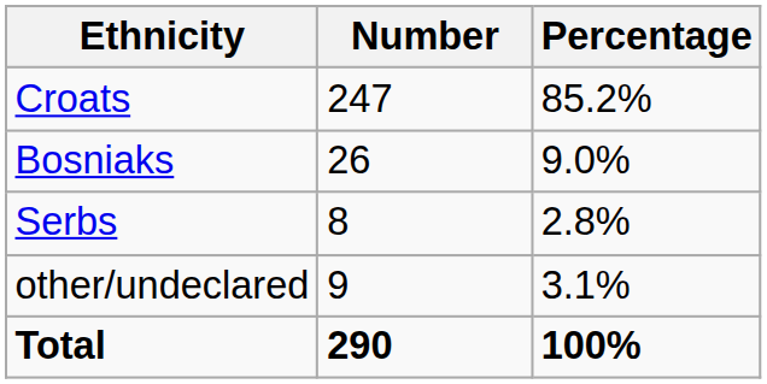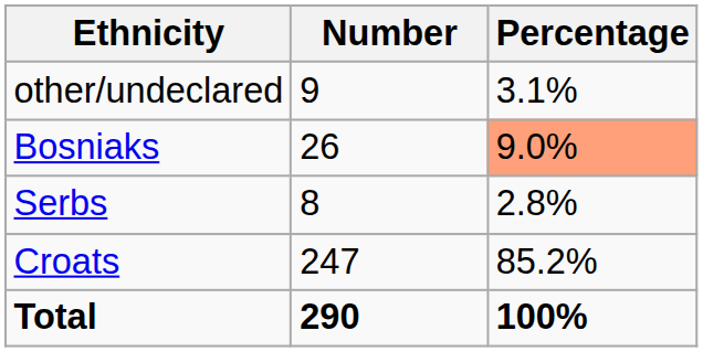rows swapped: Croats <-> other/undeclared
Bosniaks | Percentage: no background -> lightsalmon background
